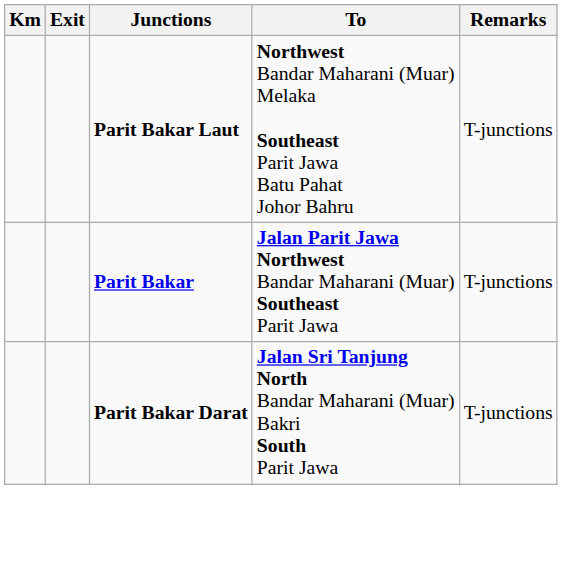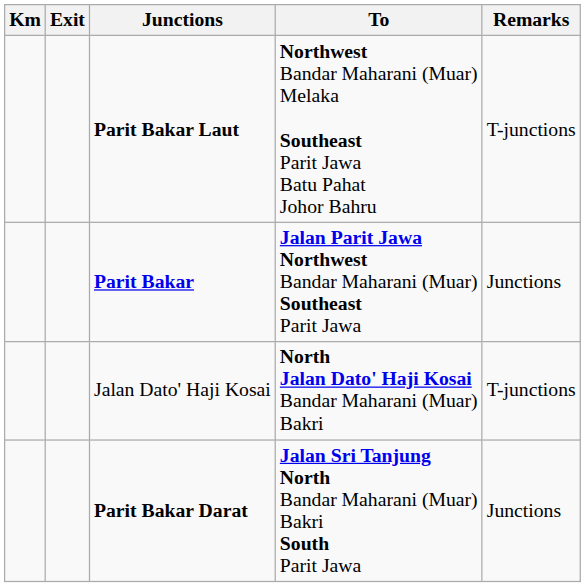Parit Bakar | Remarks: T-junctions -> Junctions
+ row: Jalan Dato' Haji Kosai | North Jalan Dato' Haji Kosai Bandar Maharani (Muar) Bakri | T-junctions
Parit Bakar Darat | Remarks: T-junctions -> Junctions
